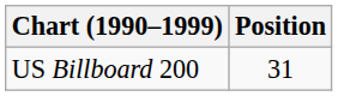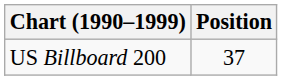US Billboard 200 | Position: 31 -> 37
